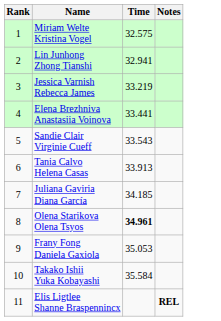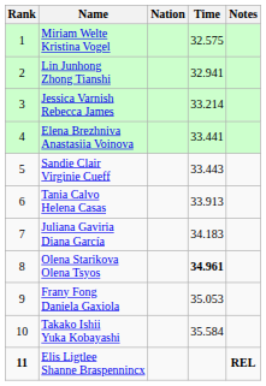+ column: Nation
Jessica Varnish Rebecca James | Time: 33.219 -> 33.214
Sandie Clair Virginie Cueff | Time: 33.543 -> 33.443
Juliana Gaviria Diana García | Time: 34.185 -> 34.183
Elis Ligtlee Shanne Braspennincx | Rank: normal -> bold
